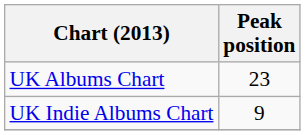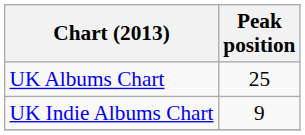UK Albums Chart | Peak position: 23 -> 25
